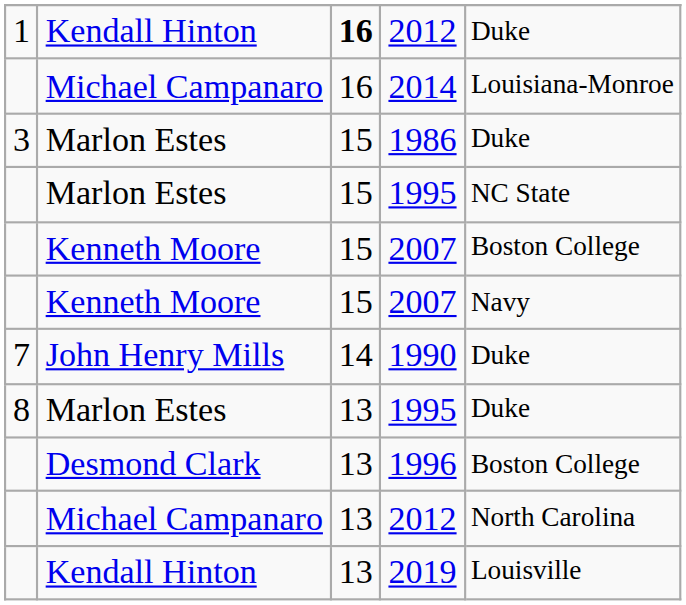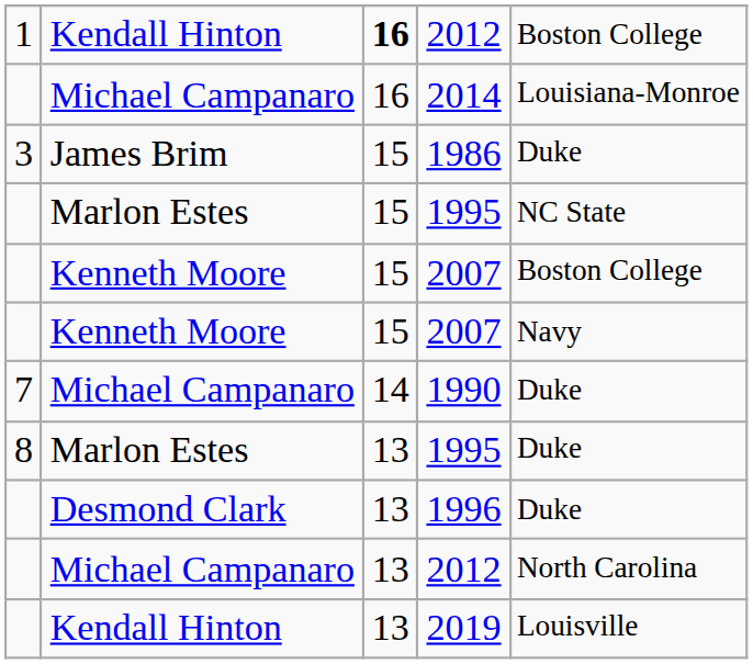1 / 2012 | column 5: Duke -> Boston College
1986 | column 2: Marlon Estes -> James Brim
1990 | column 2: John Henry Mills -> Michael Campanaro
1996 | column 5: Boston College -> Duke
